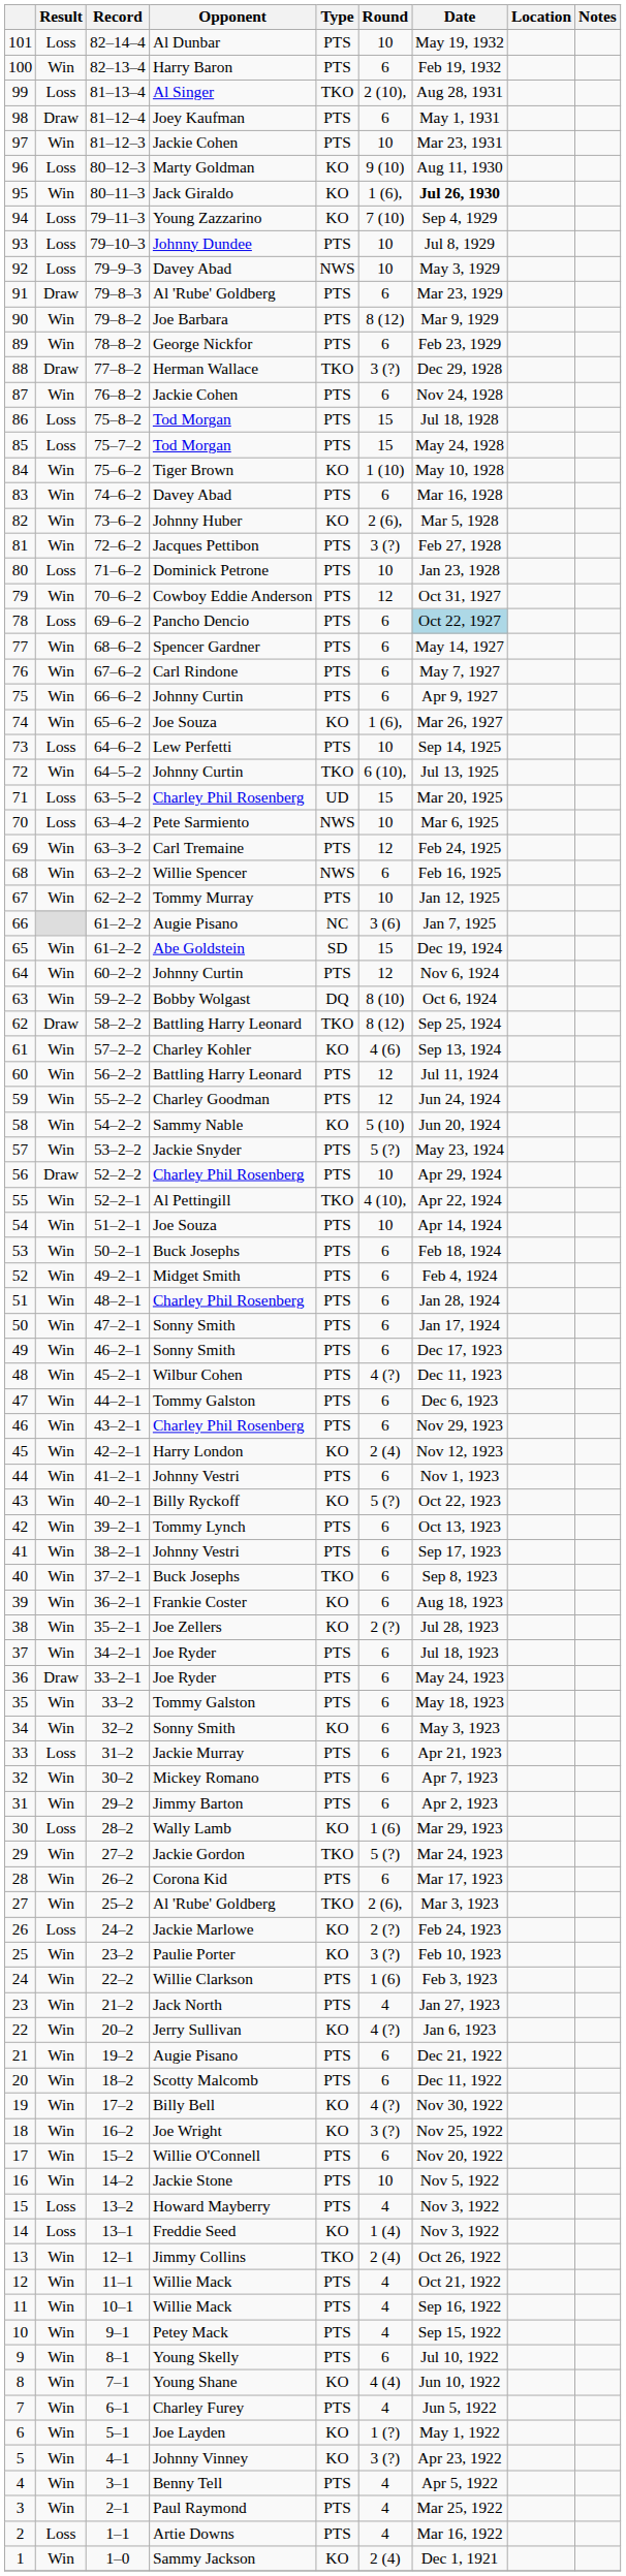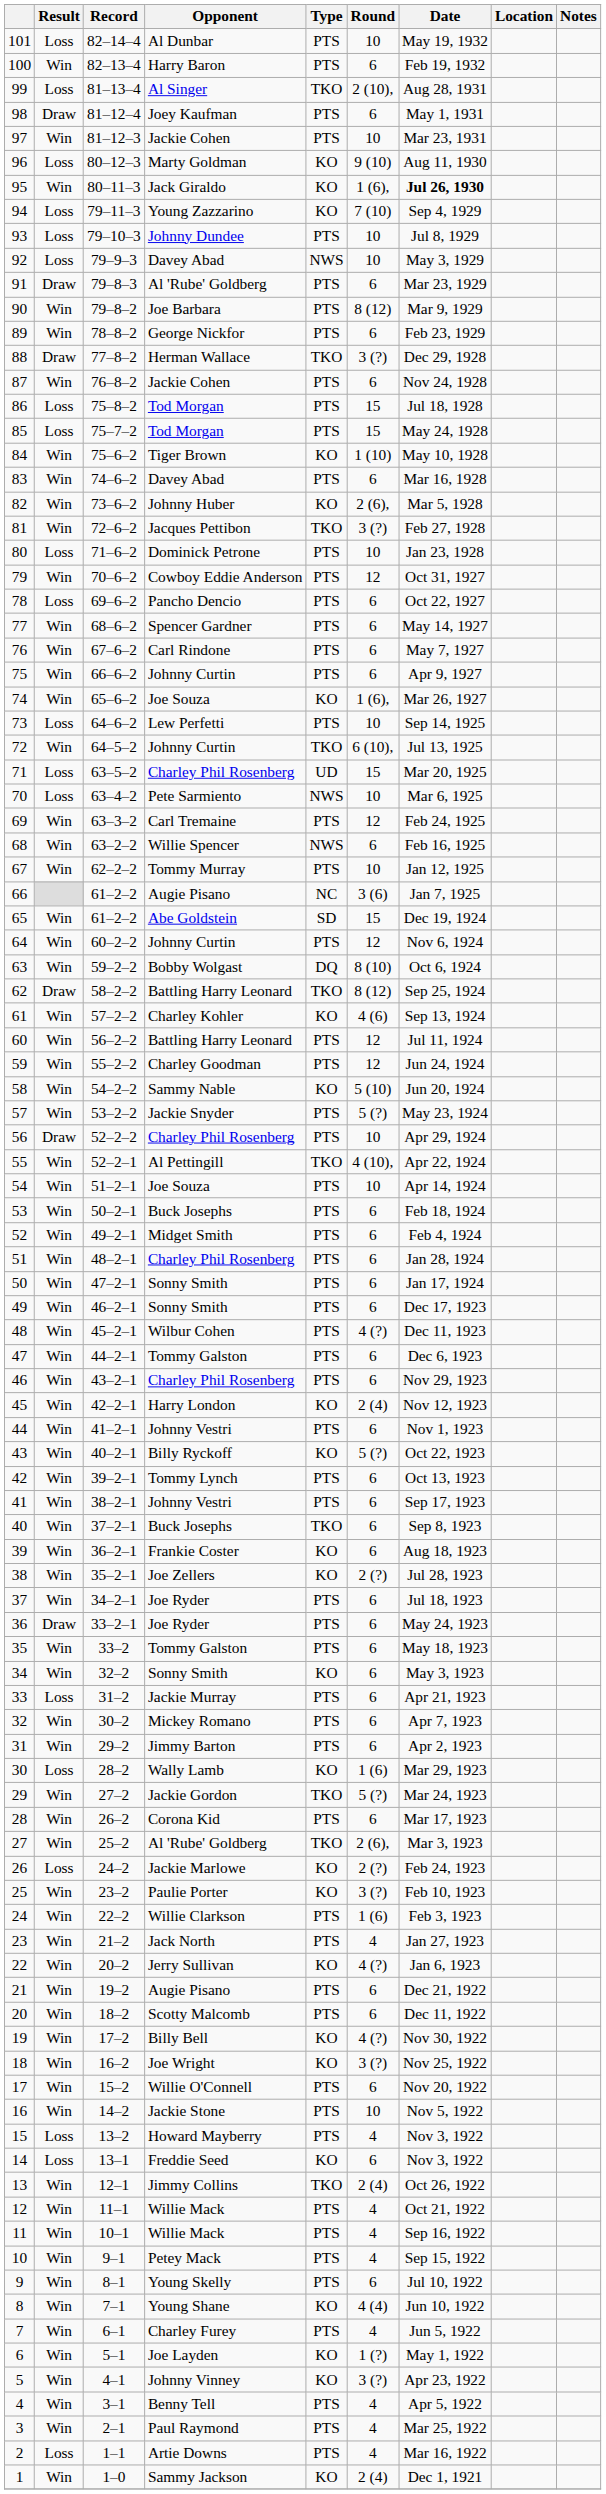81 | Type: PTS -> TKO
78 | Date: lightblue background -> no background
14 | Round: 1 (4) -> 6
